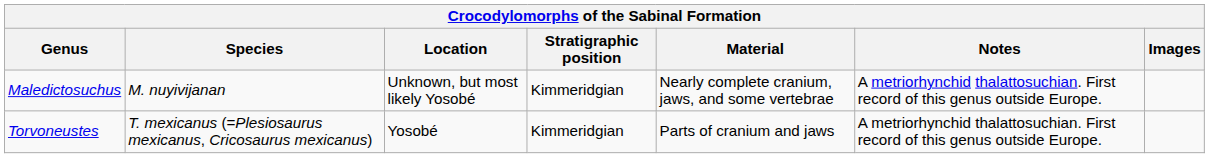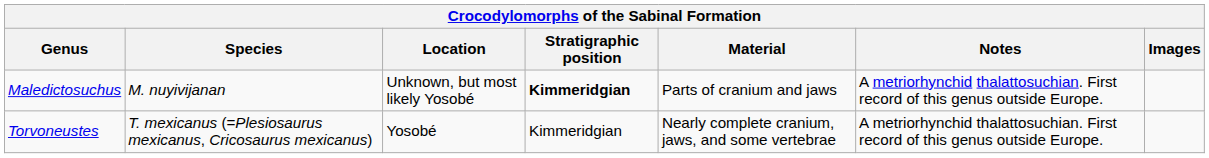Maledictosuchus | Stratigraphic position: normal -> bold
Maledictosuchus | Material: Nearly complete cranium, jaws, and some vertebrae -> Parts of cranium and jaws
Torvoneustes | Material: Parts of cranium and jaws -> Nearly complete cranium, jaws, and some vertebrae
